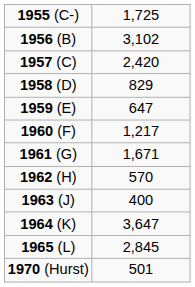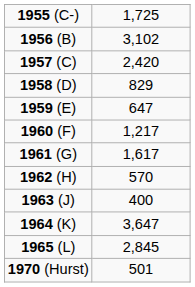1961 (G) | column 2: 1,671 -> 1,617
